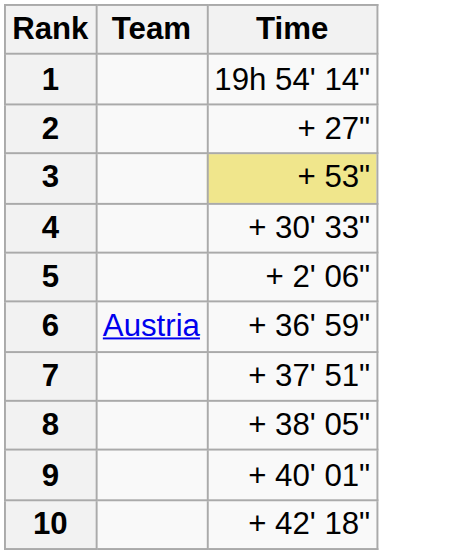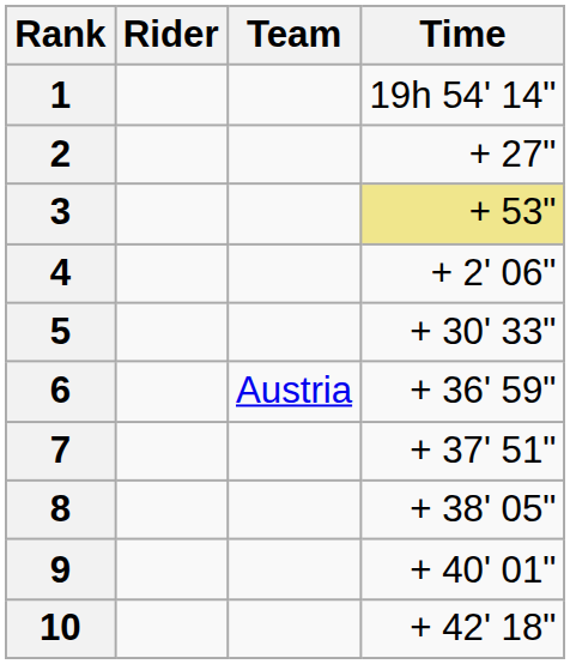+ column: Rider
4 | Time: + 30' 33" -> + 2' 06"
5 | Time: + 2' 06" -> + 30' 33"
